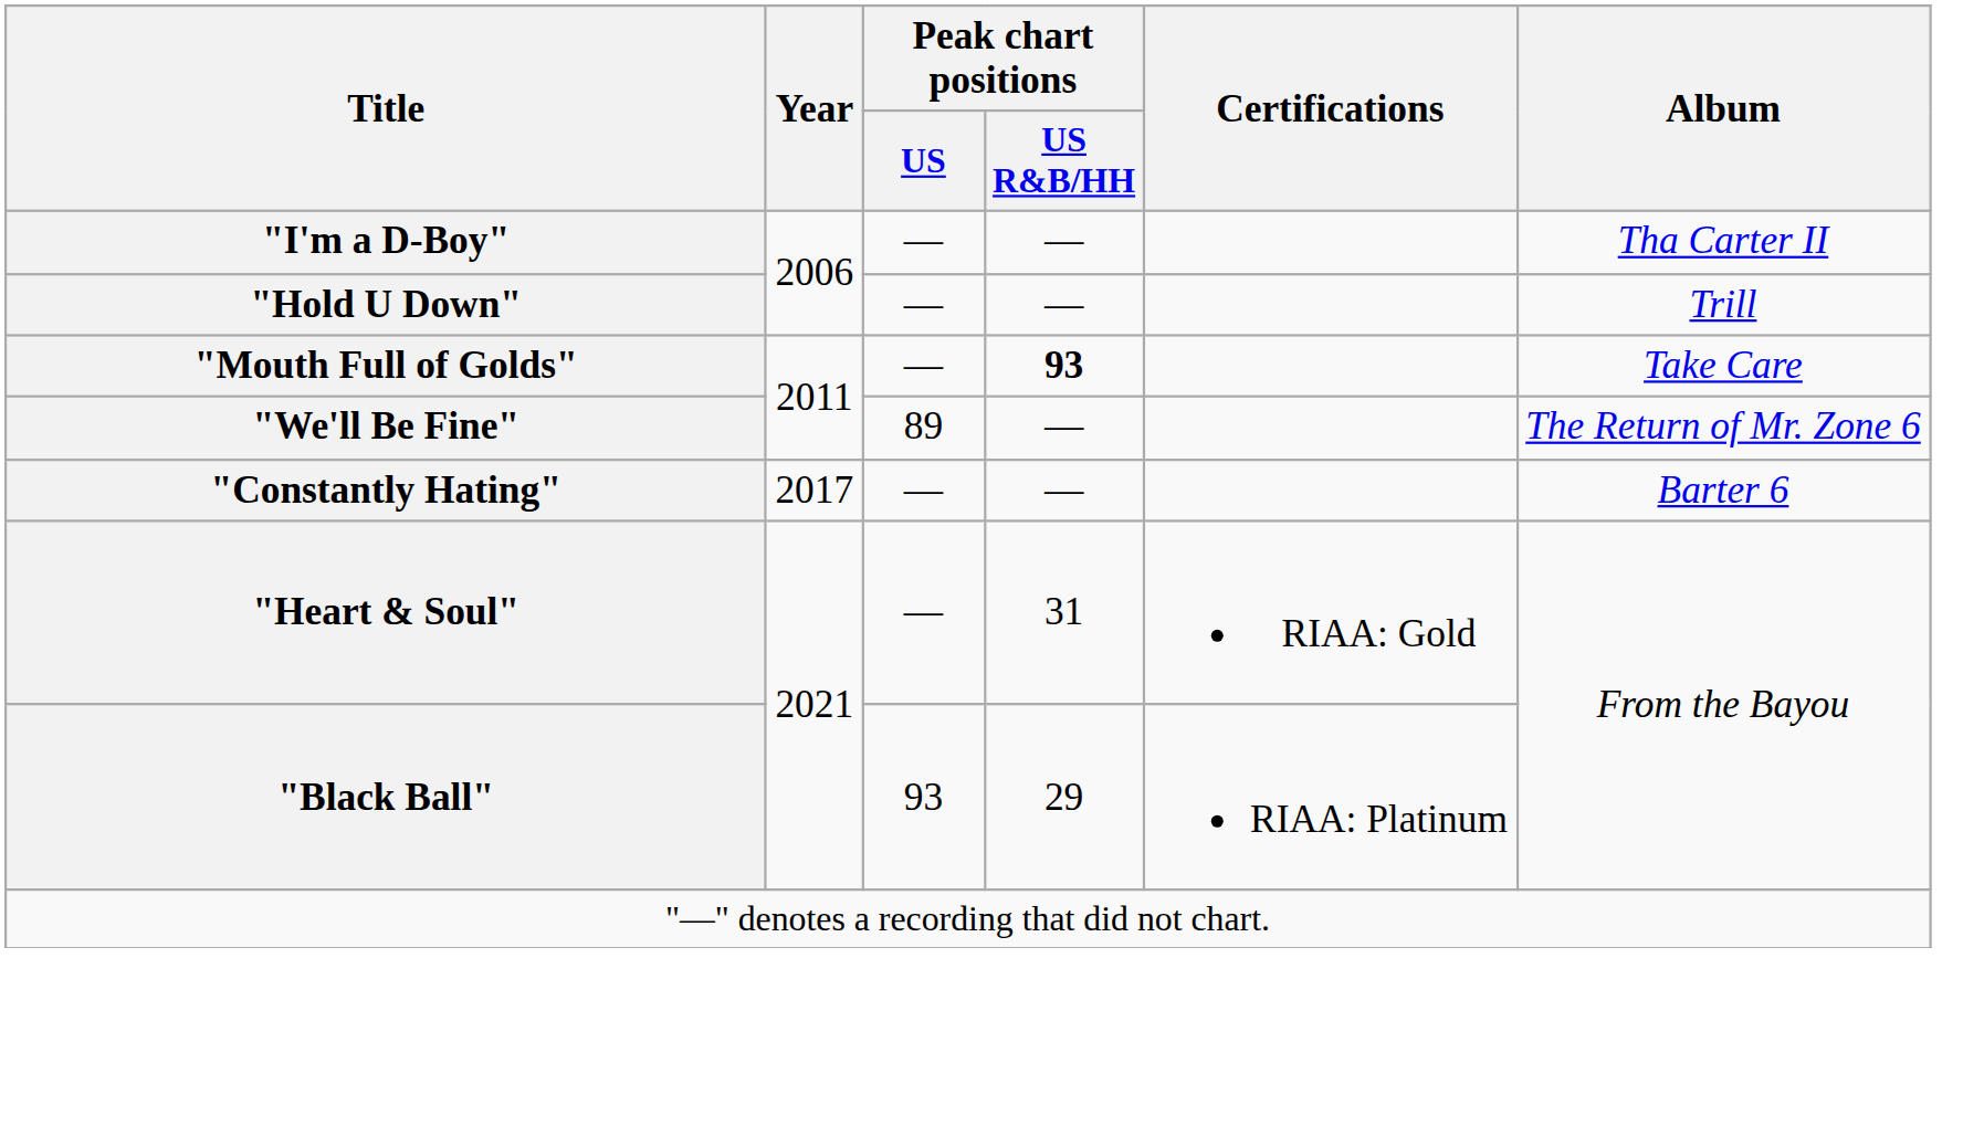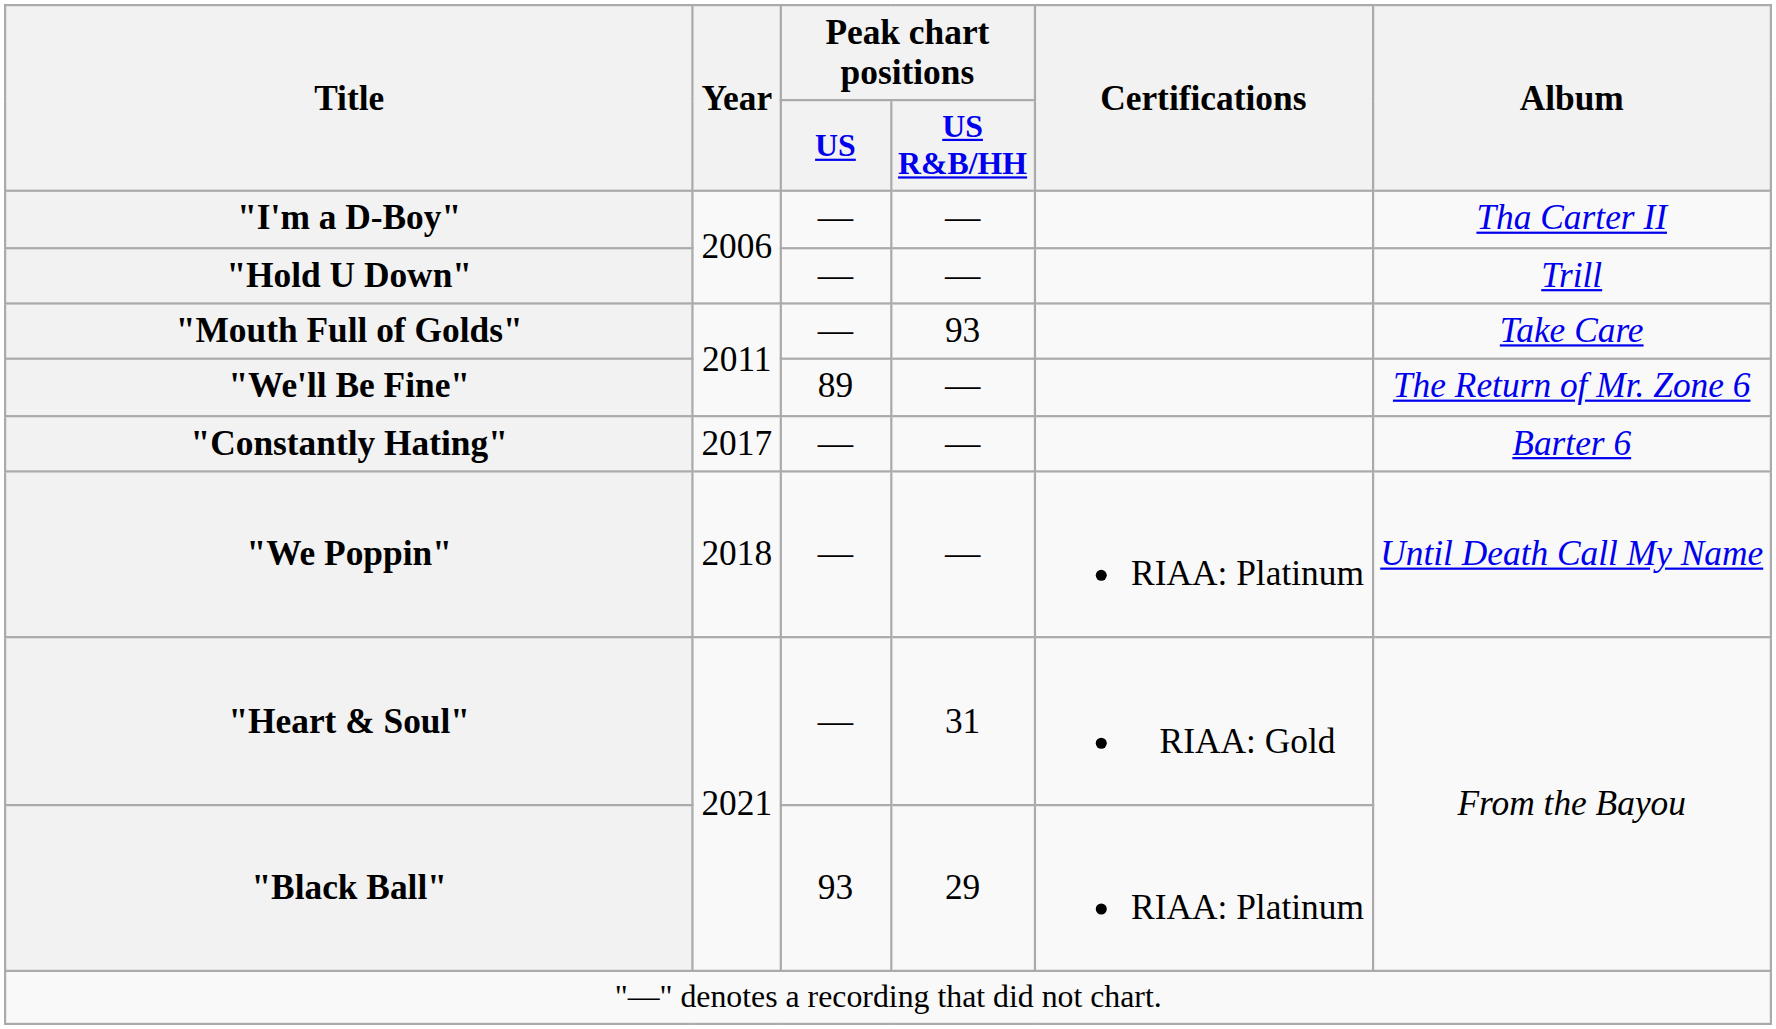"Mouth Full of Golds" | Peak chart positions / US R&B/HH: bold -> normal
+ row: "We Poppin" | 2018 | — | — | RIAA: Platinum | Until Death Call My Name
